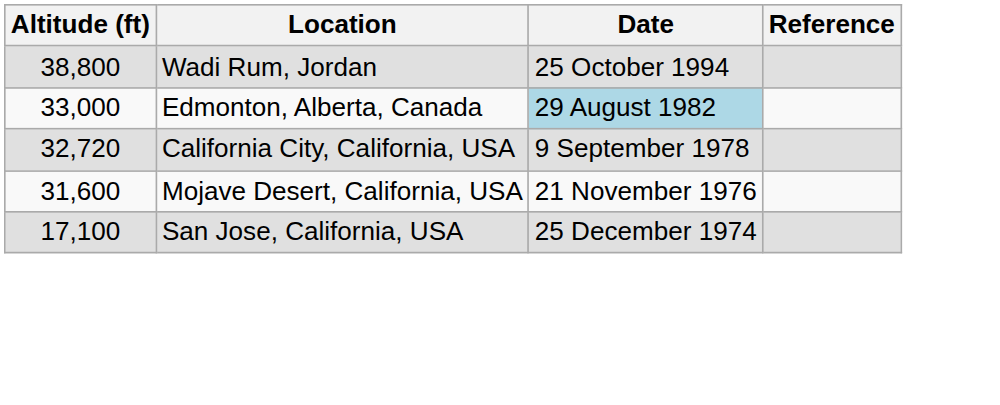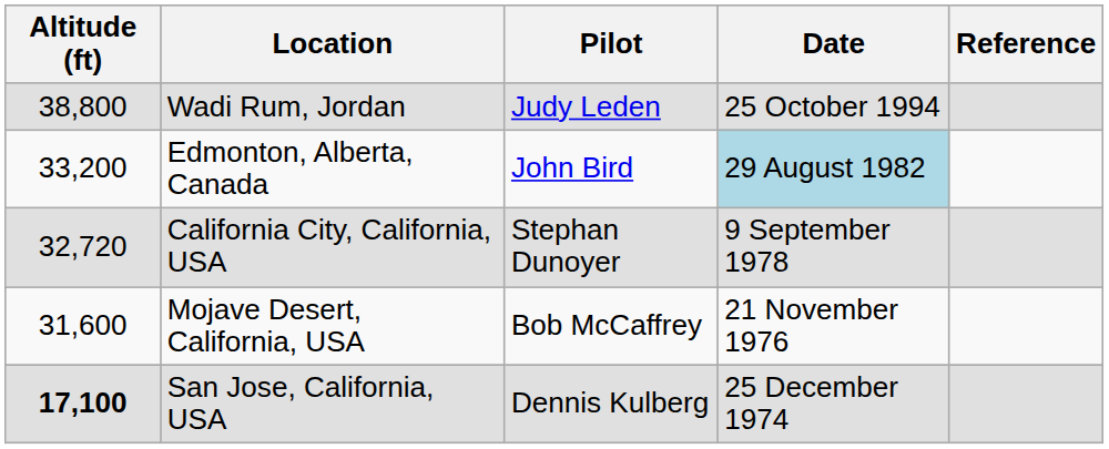+ column: Pilot | Judy Leden | John Bird | Stephan Dunoyer | Bob McCaffrey | Dennis Kulberg
Edmonton, Alberta, Canada | Altitude (ft): 33,000 -> 33,200
San Jose, California, USA | Altitude (ft): normal -> bold
